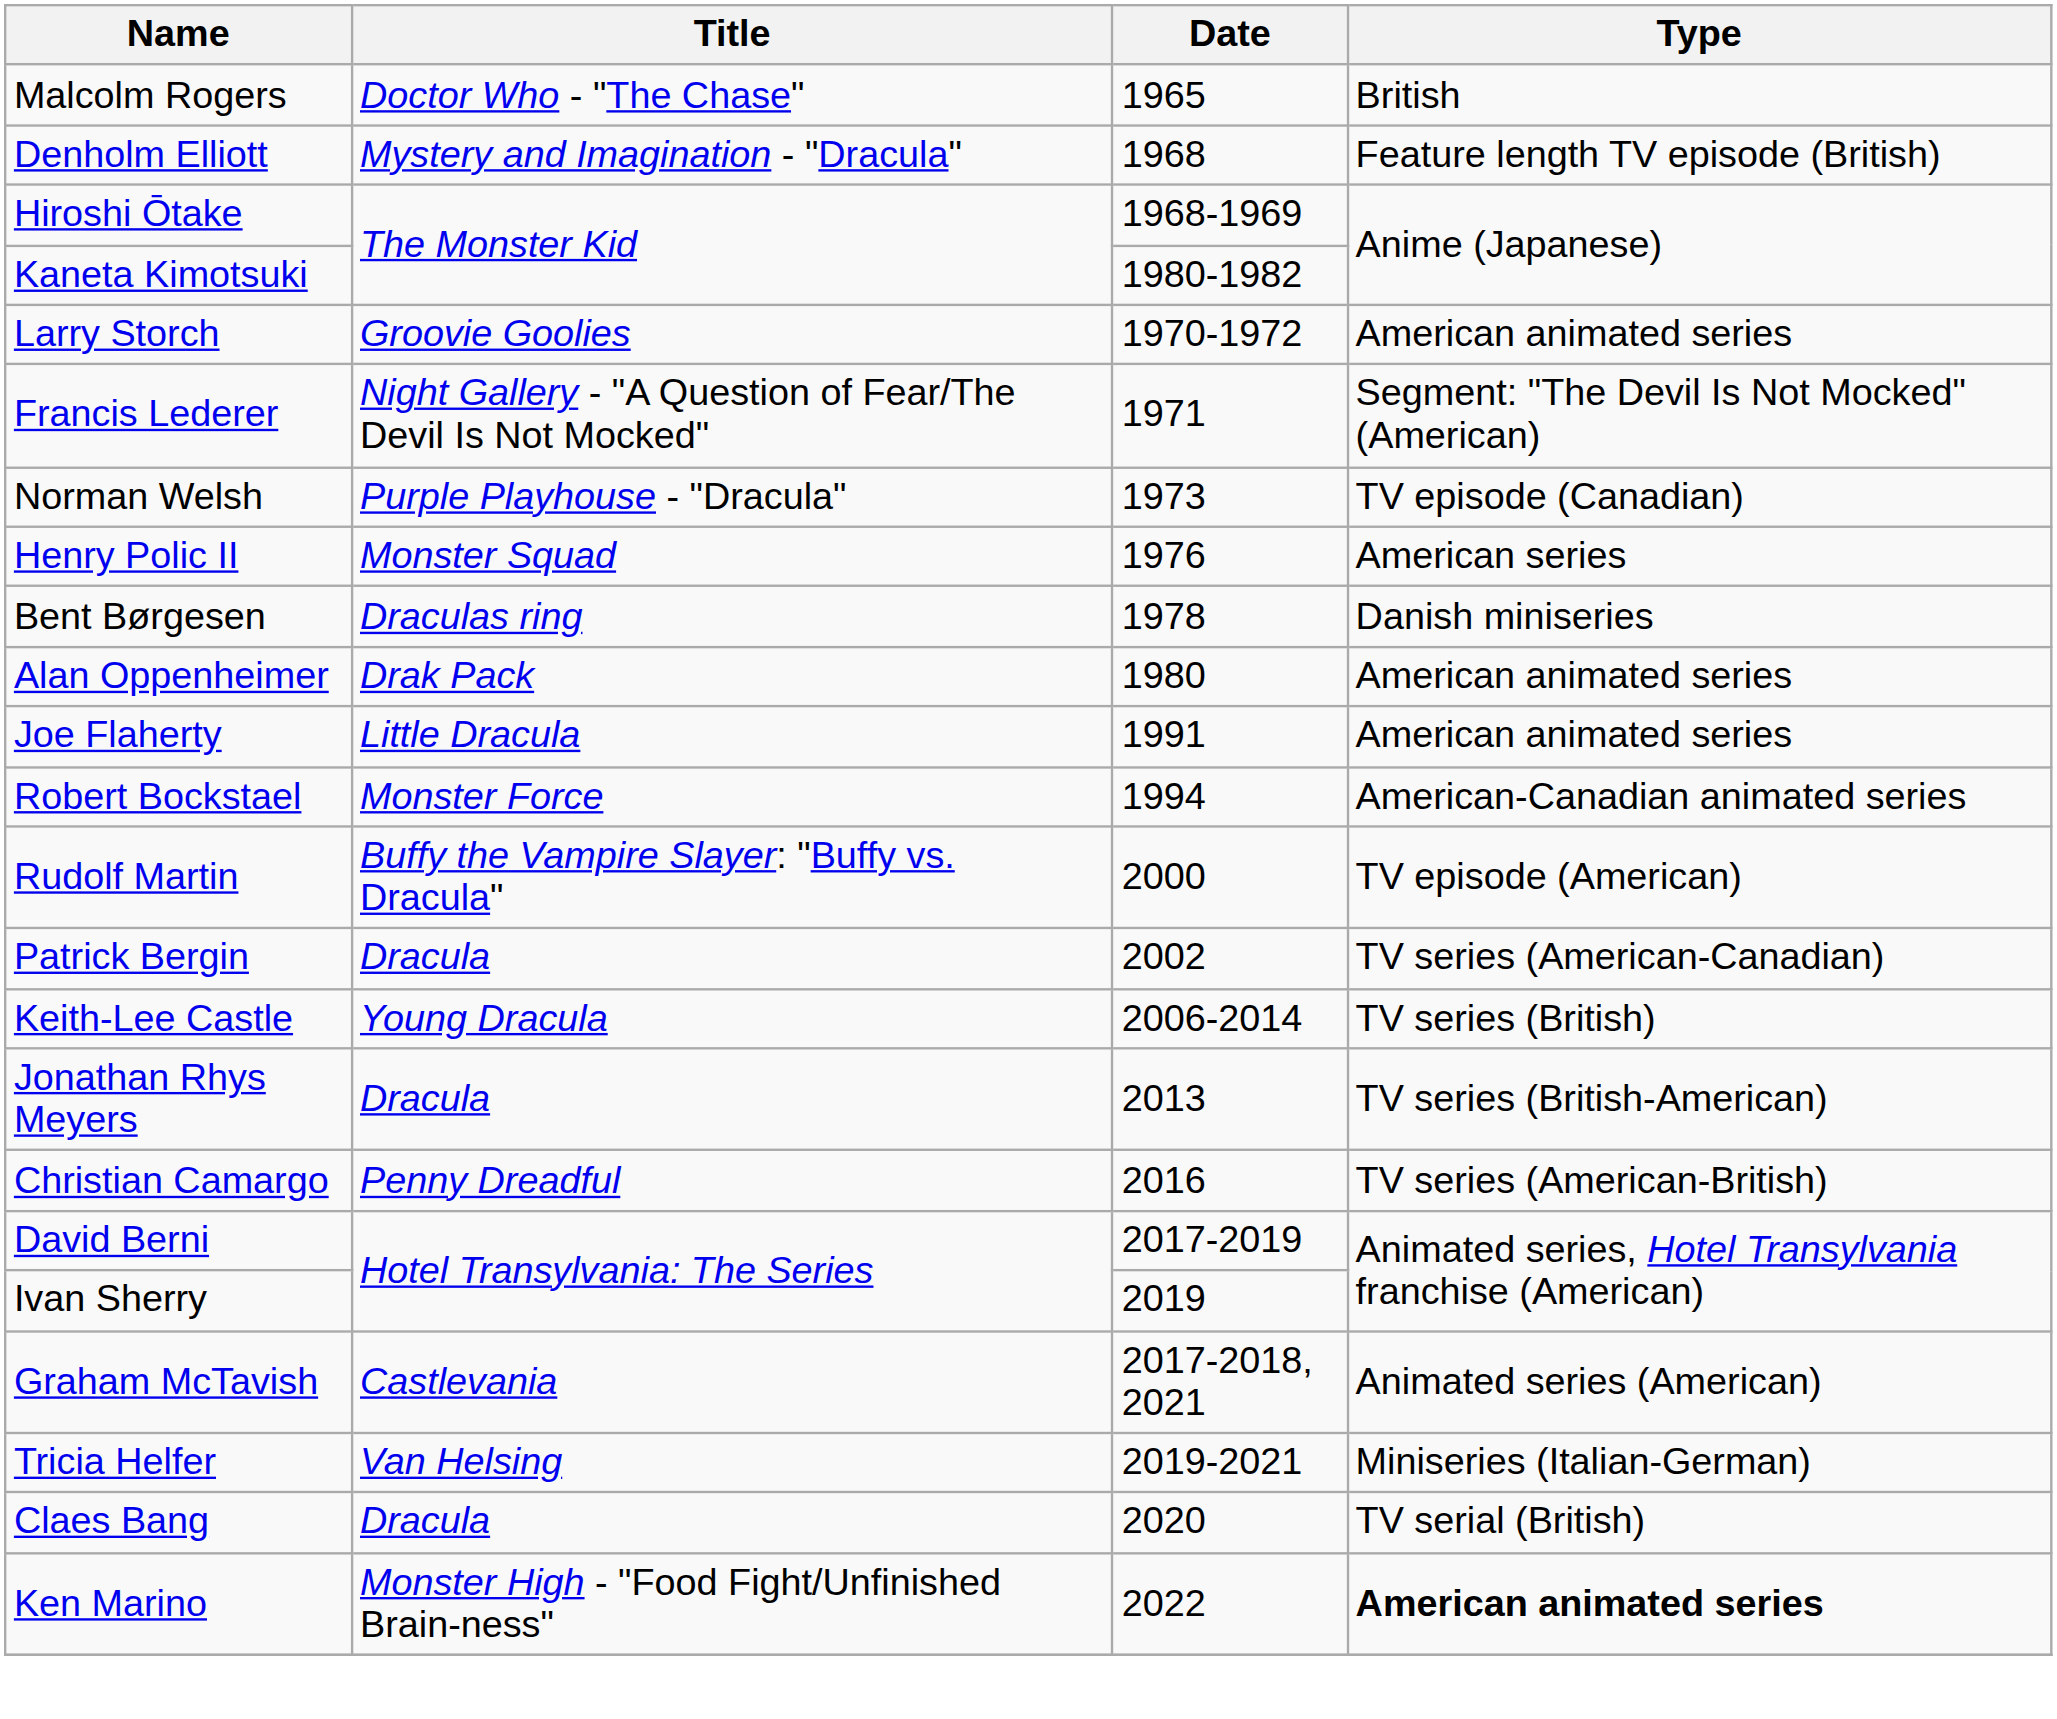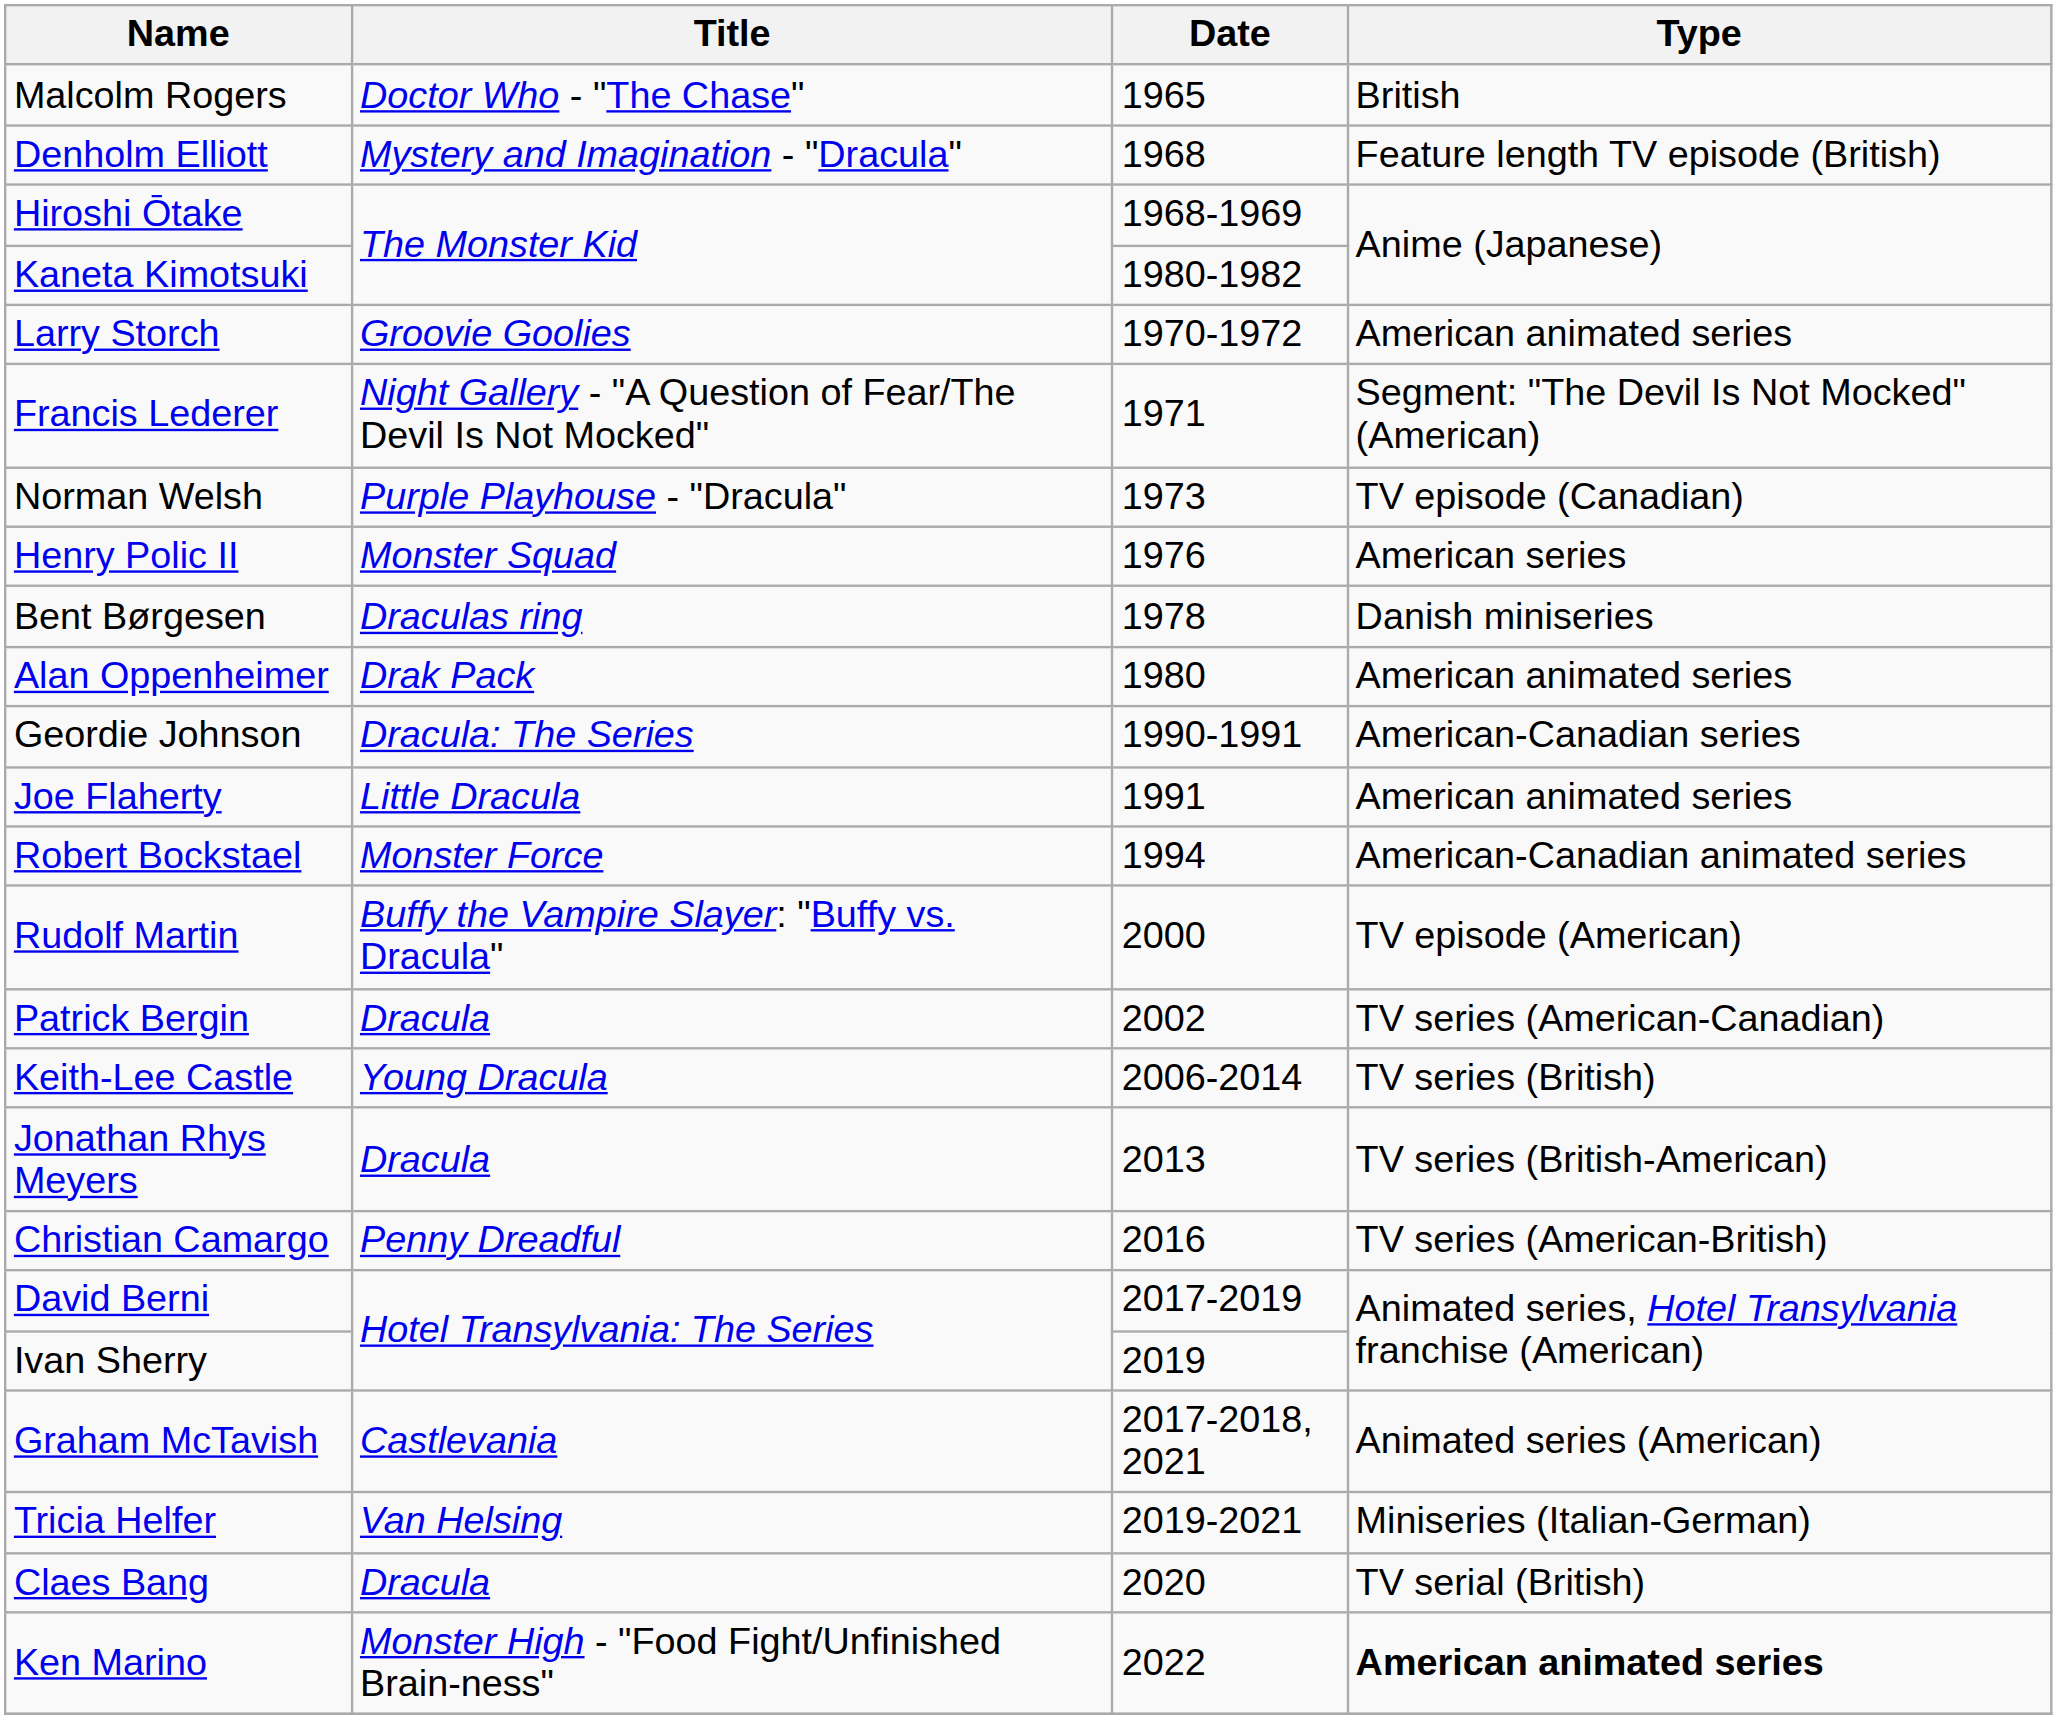+ row: Geordie Johnson | Dracula: The Series | 1990-1991 | American-Canadian series
